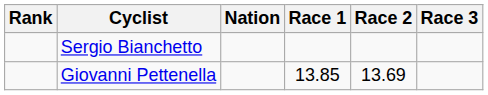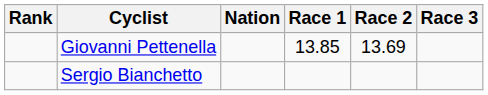rows swapped: Giovanni Pettenella <-> Sergio Bianchetto
